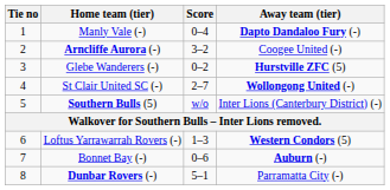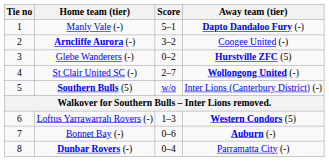Manly Vale (-) | Score: 0–4 -> 5–1
Dunbar Rovers (-) | Score: 5–1 -> 0–4
